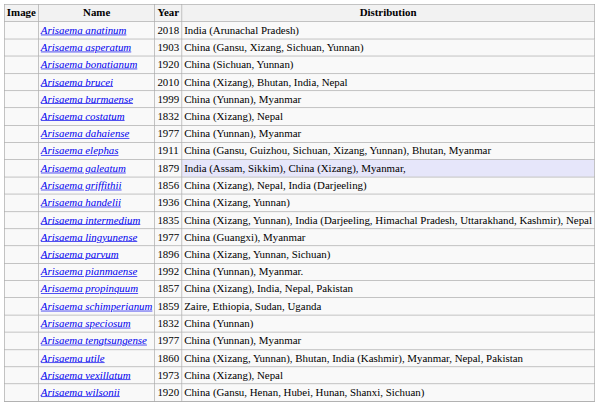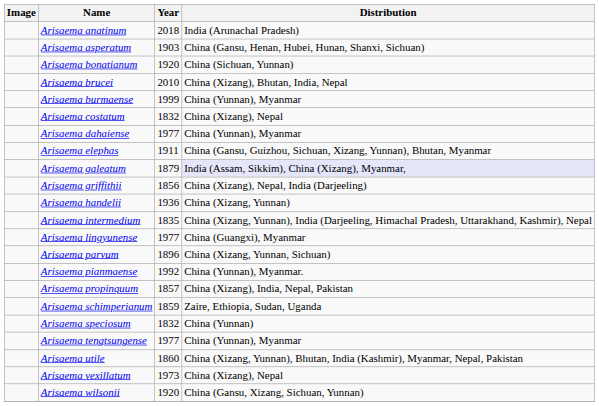Arisaema asperatum | Distribution: China (Gansu, Xizang, Sichuan, Yunnan) -> China (Gansu, Henan, Hubei, Hunan, Shanxi, Sichuan)
Arisaema wilsonii | Distribution: China (Gansu, Henan, Hubei, Hunan, Shanxi, Sichuan) -> China (Gansu, Xizang, Sichuan, Yunnan)
